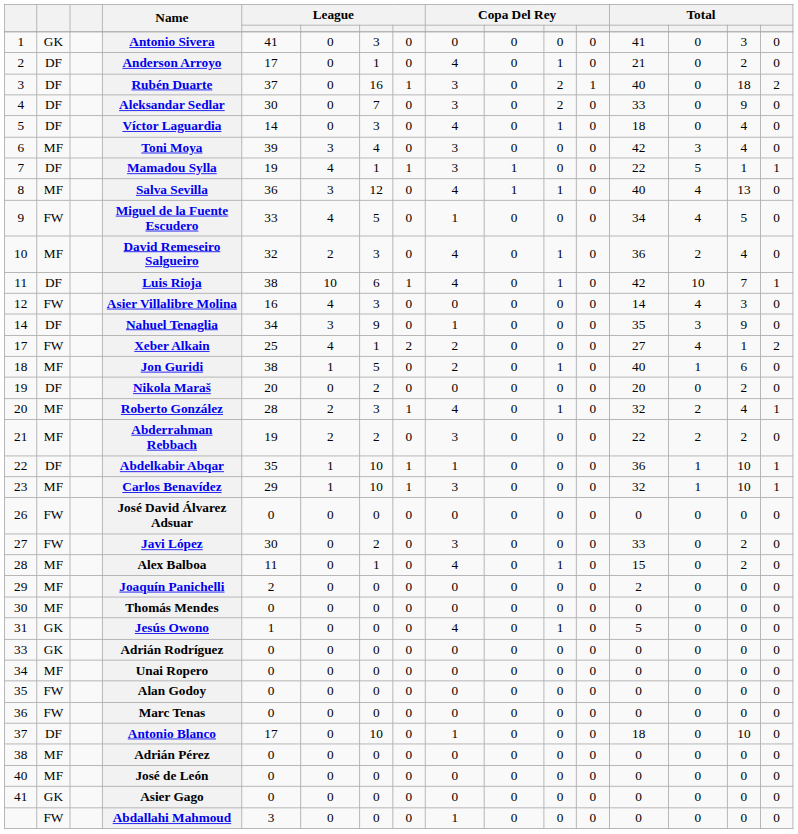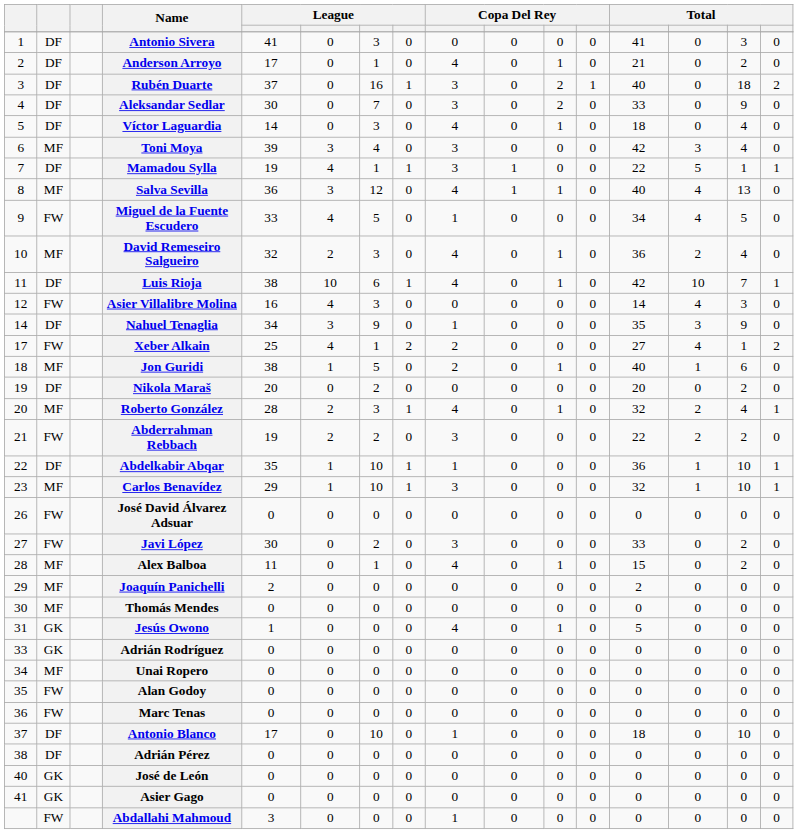Antonio Sivera | column 2: GK -> DF
Abderrahman Rebbach | column 2: MF -> FW
Adrián Pérez | column 2: MF -> DF
José de León | column 2: MF -> GK
